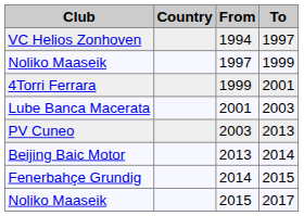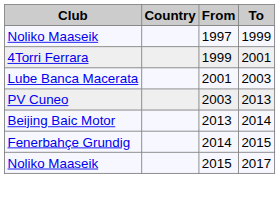- row: VC Helios Zonhoven | 1994 | 1997
